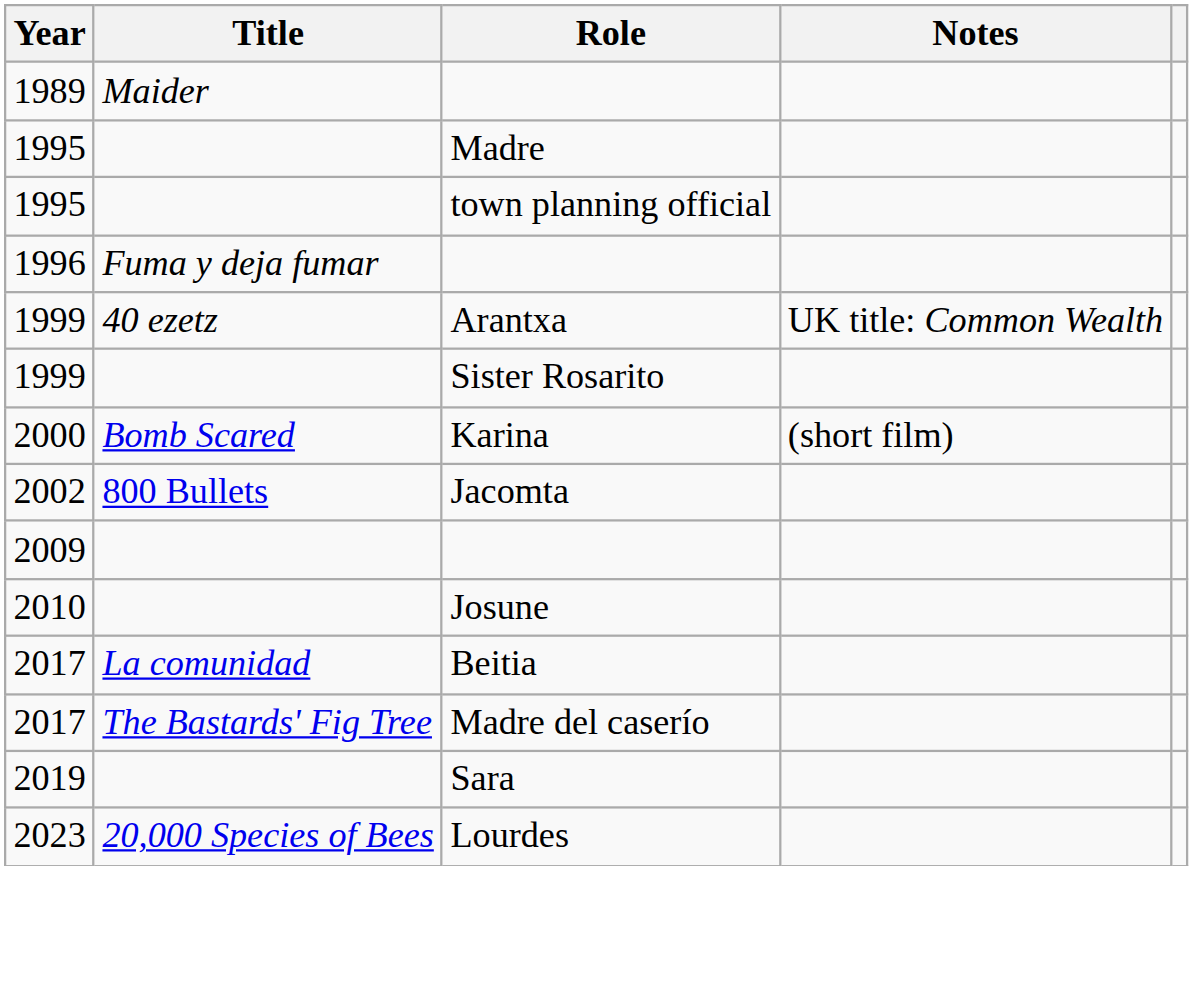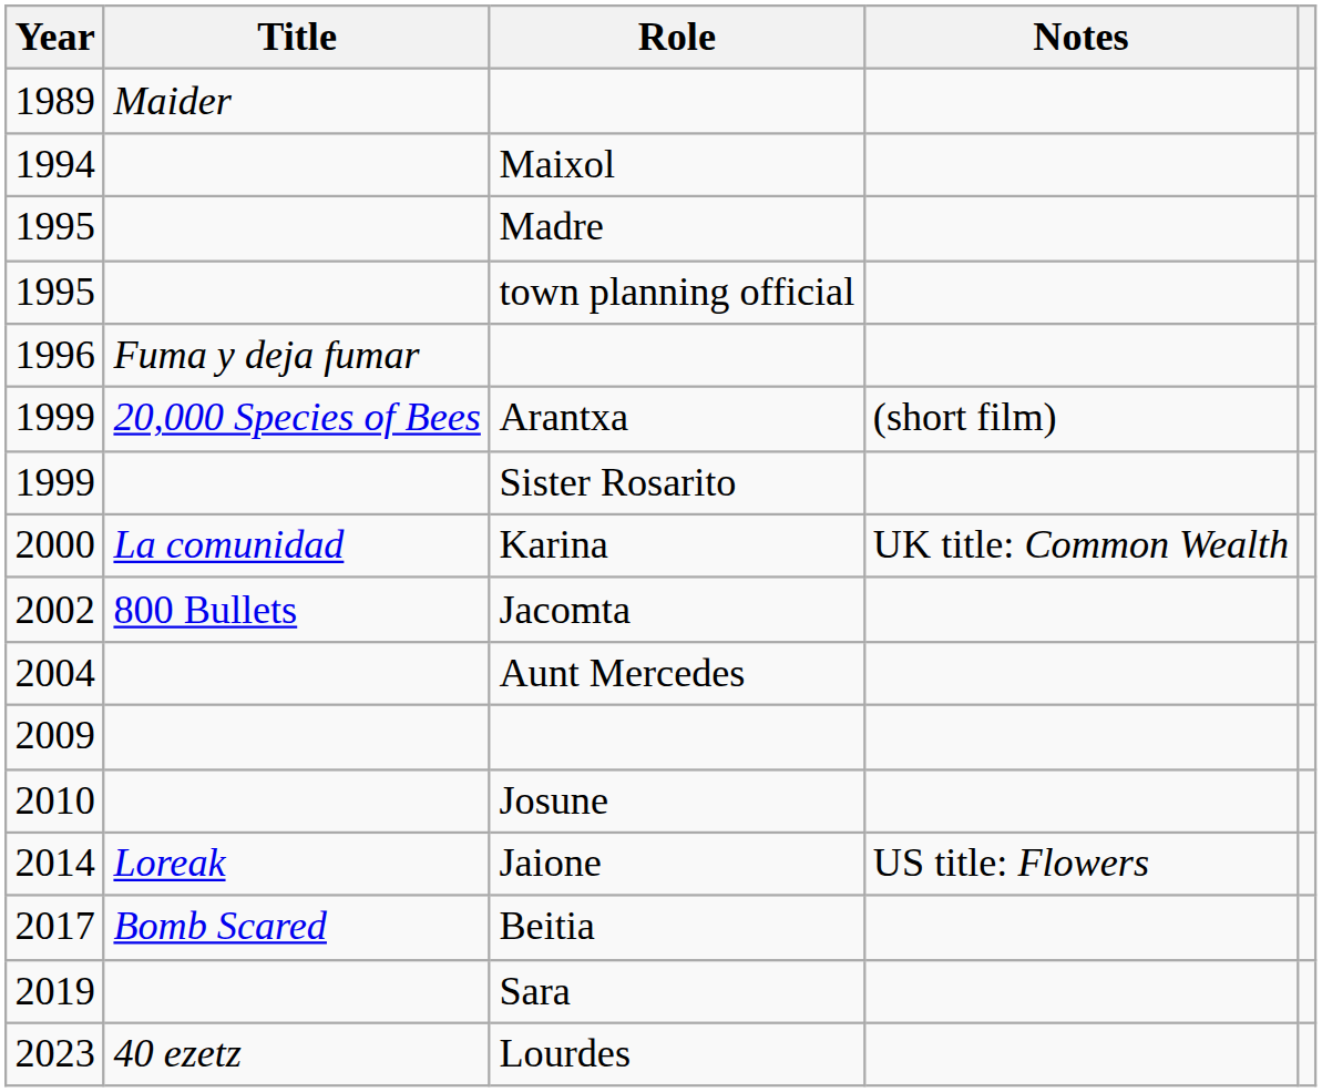+ row: 1994 | Maixol
Arantxa | Title: 40 ezetz -> 20,000 Species of Bees
Arantxa | Notes: UK title: Common Wealth -> (short film)
Karina | Title: Bomb Scared -> La comunidad
Karina | Notes: (short film) -> UK title: Common Wealth
+ row: 2004 | Aunt Mercedes
+ row: 2014 | Loreak | Jaione | US title: Flowers
Beitia | Title: La comunidad -> Bomb Scared
- row: 2017 | The Bastards' Fig Tree | Madre del caserío
Lourdes | Title: 20,000 Species of Bees -> 40 ezetz
